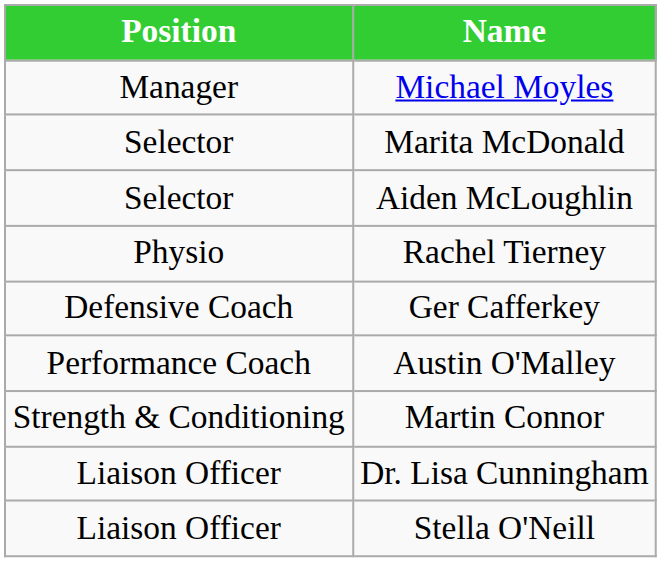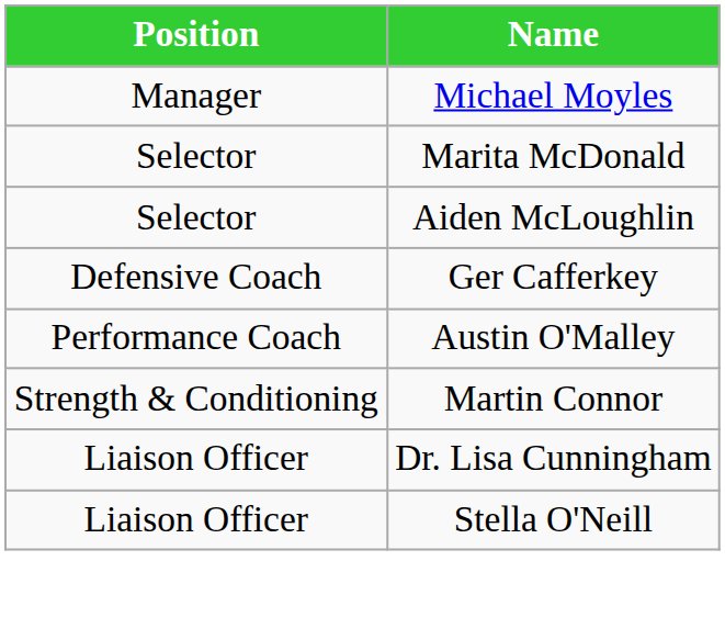- row: Physio | Rachel Tierney
